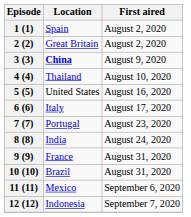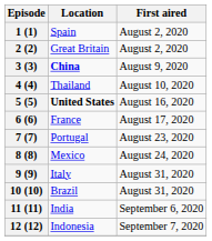5 (5) | Location: normal -> bold
6 (6) | Location: Italy -> France
8 (8) | Location: India -> Mexico
9 (9) | Location: France -> Italy
11 (11) | Location: Mexico -> India
